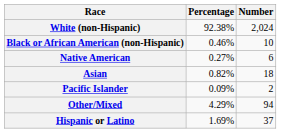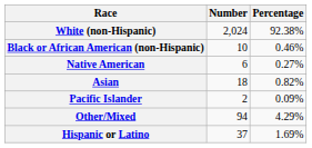columns swapped: Number <-> Percentage
